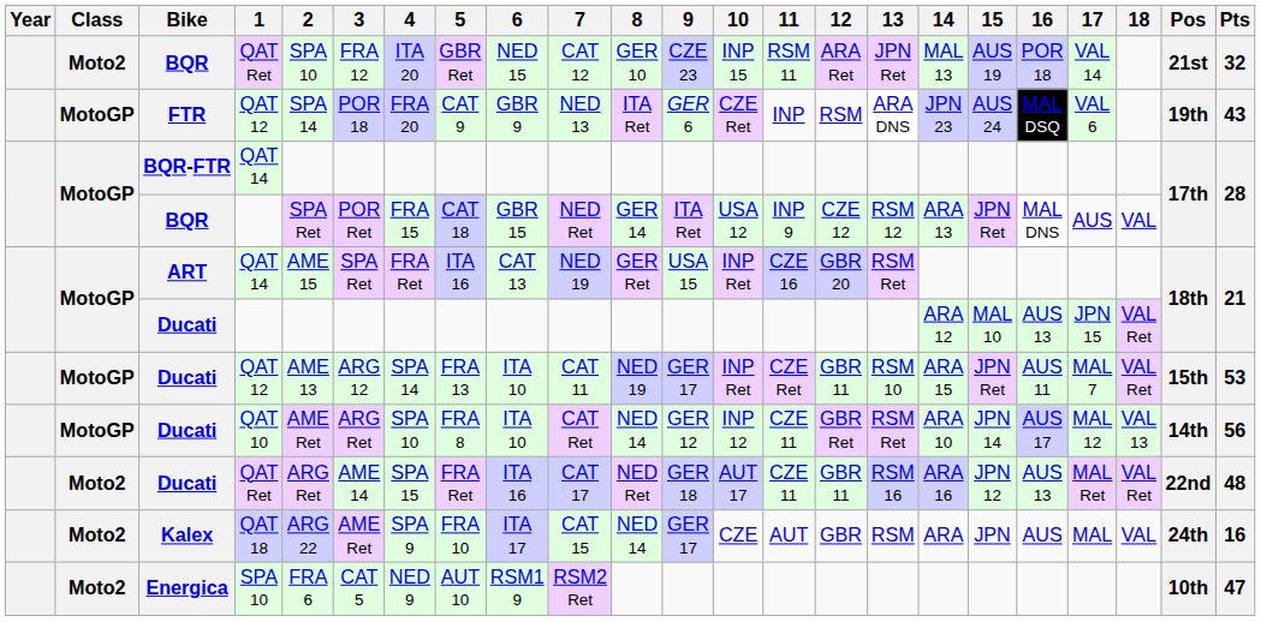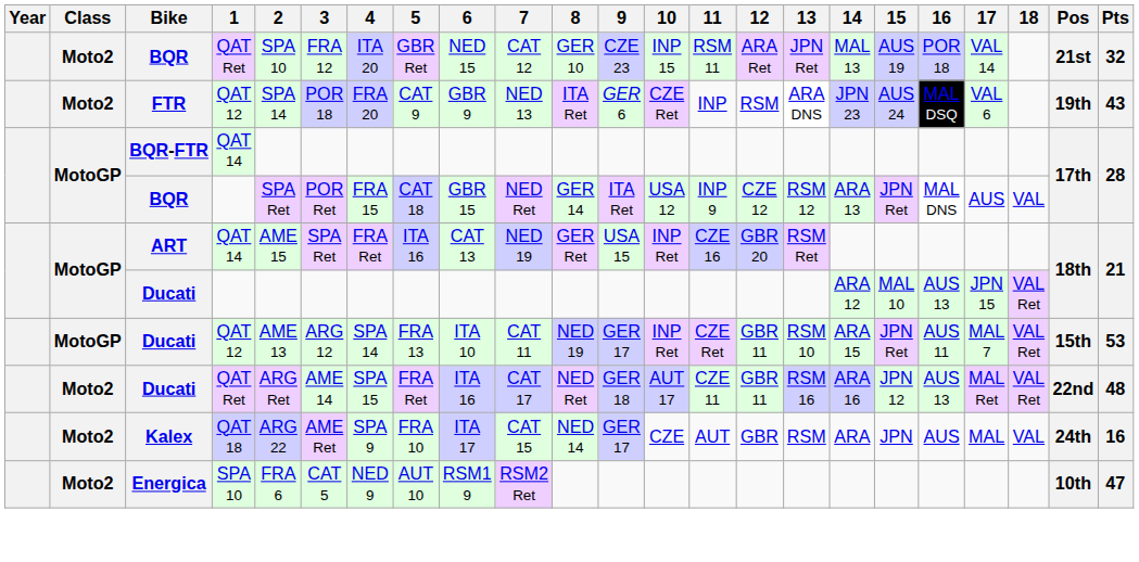FTR | Class: MotoGP -> Moto2
- row: MotoGP | Ducati | QAT 10 | AME Ret | ARG Ret | SPA 10 | FRA 8 | ITA 10 | CAT Ret | NED 14 | GER 12 | INP 12 | CZE 11 | GBR Ret | RSM Ret | ARA 10 | JPN 14 | AUS 17 | MAL 12 | VAL 13 | 14th | 56
